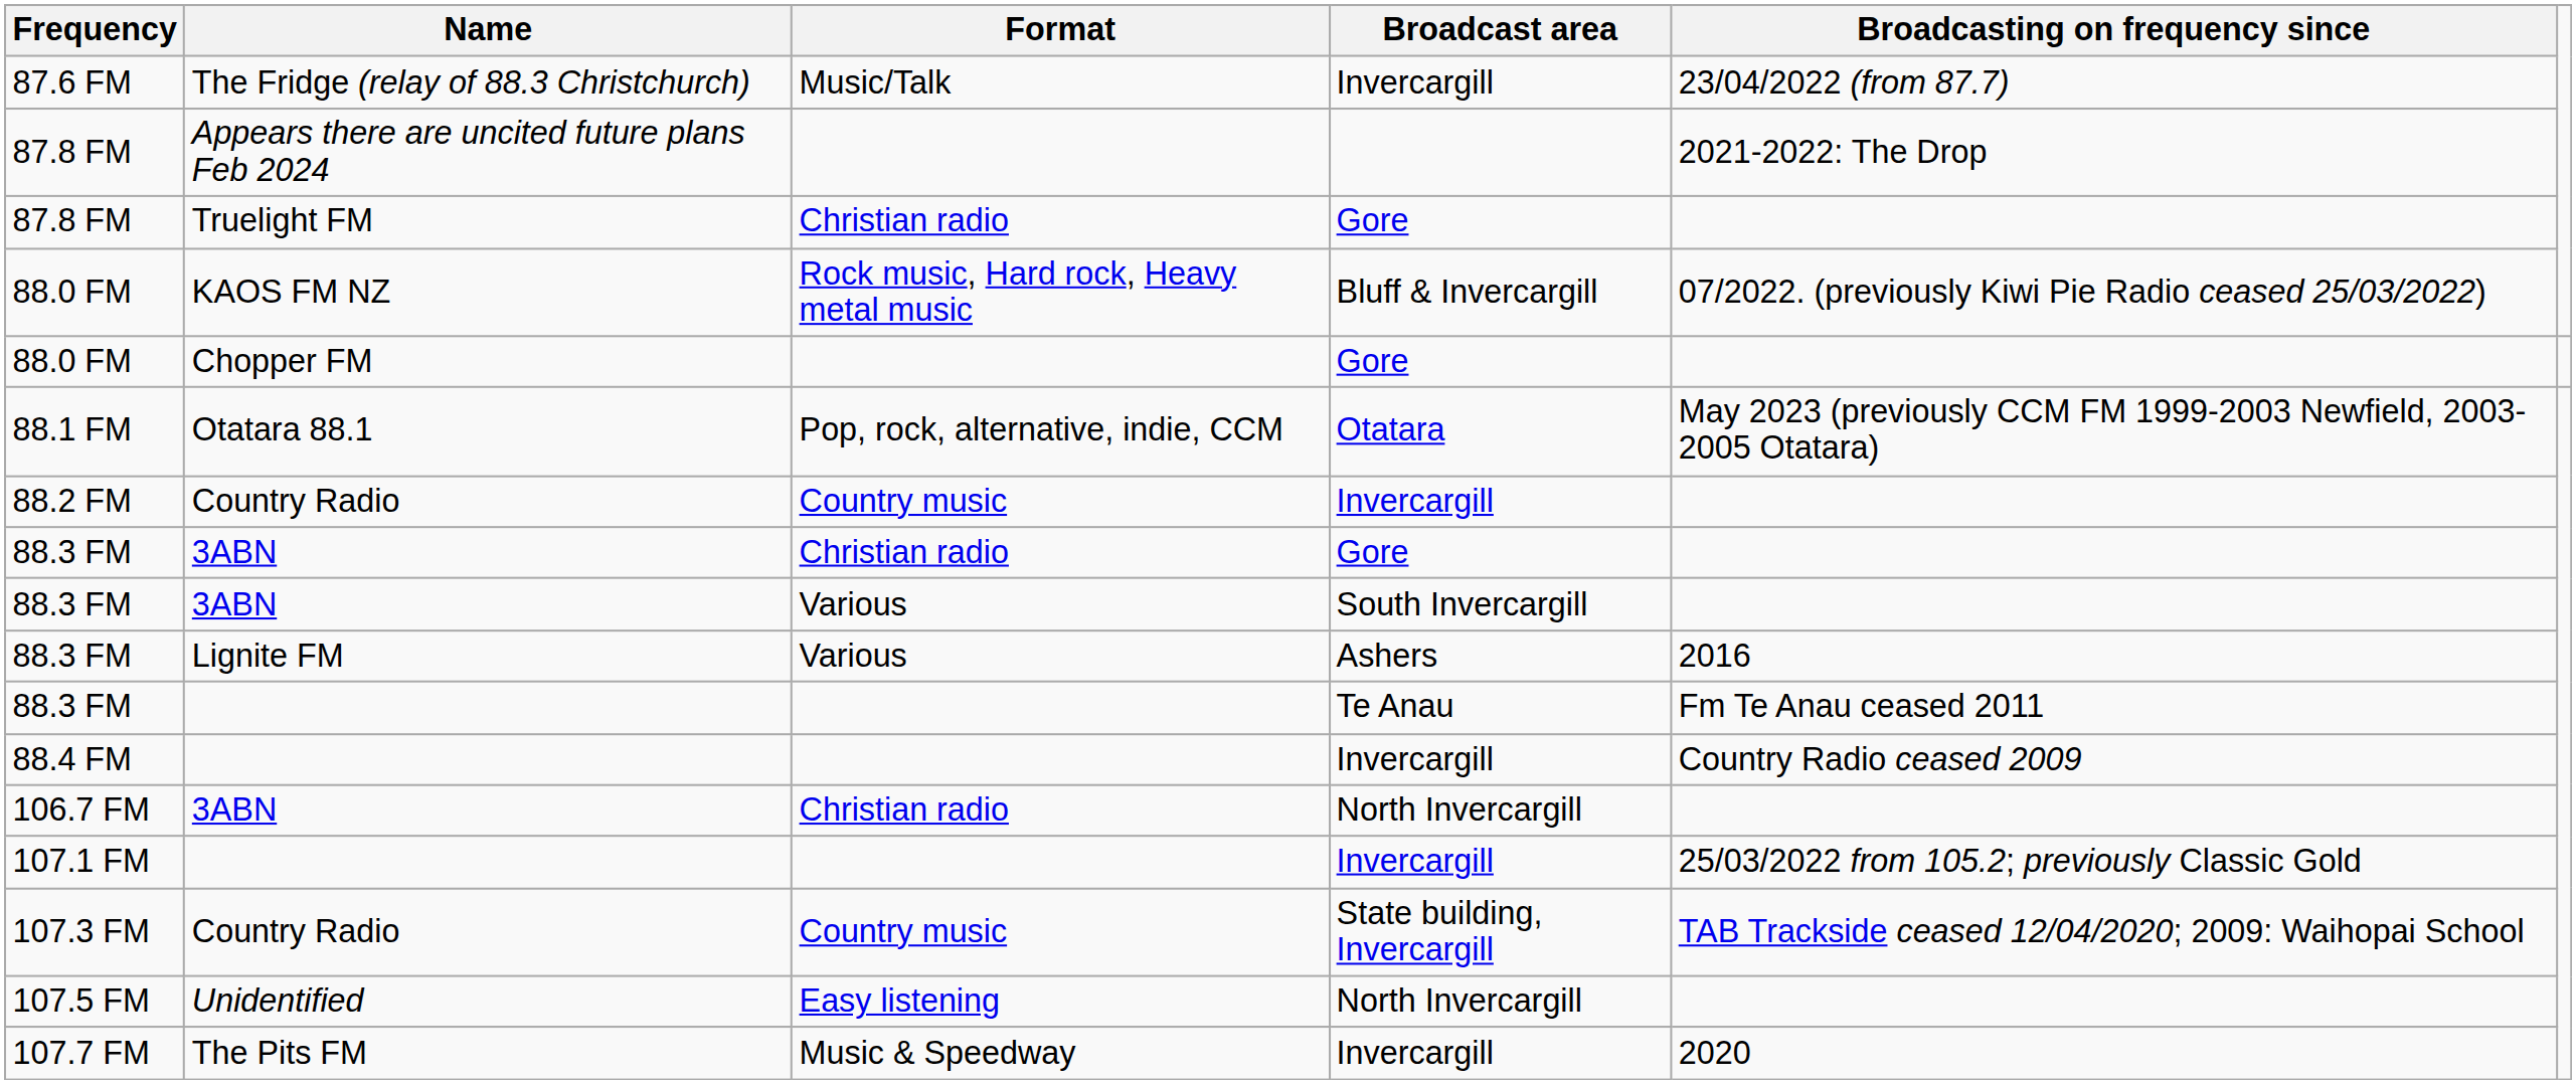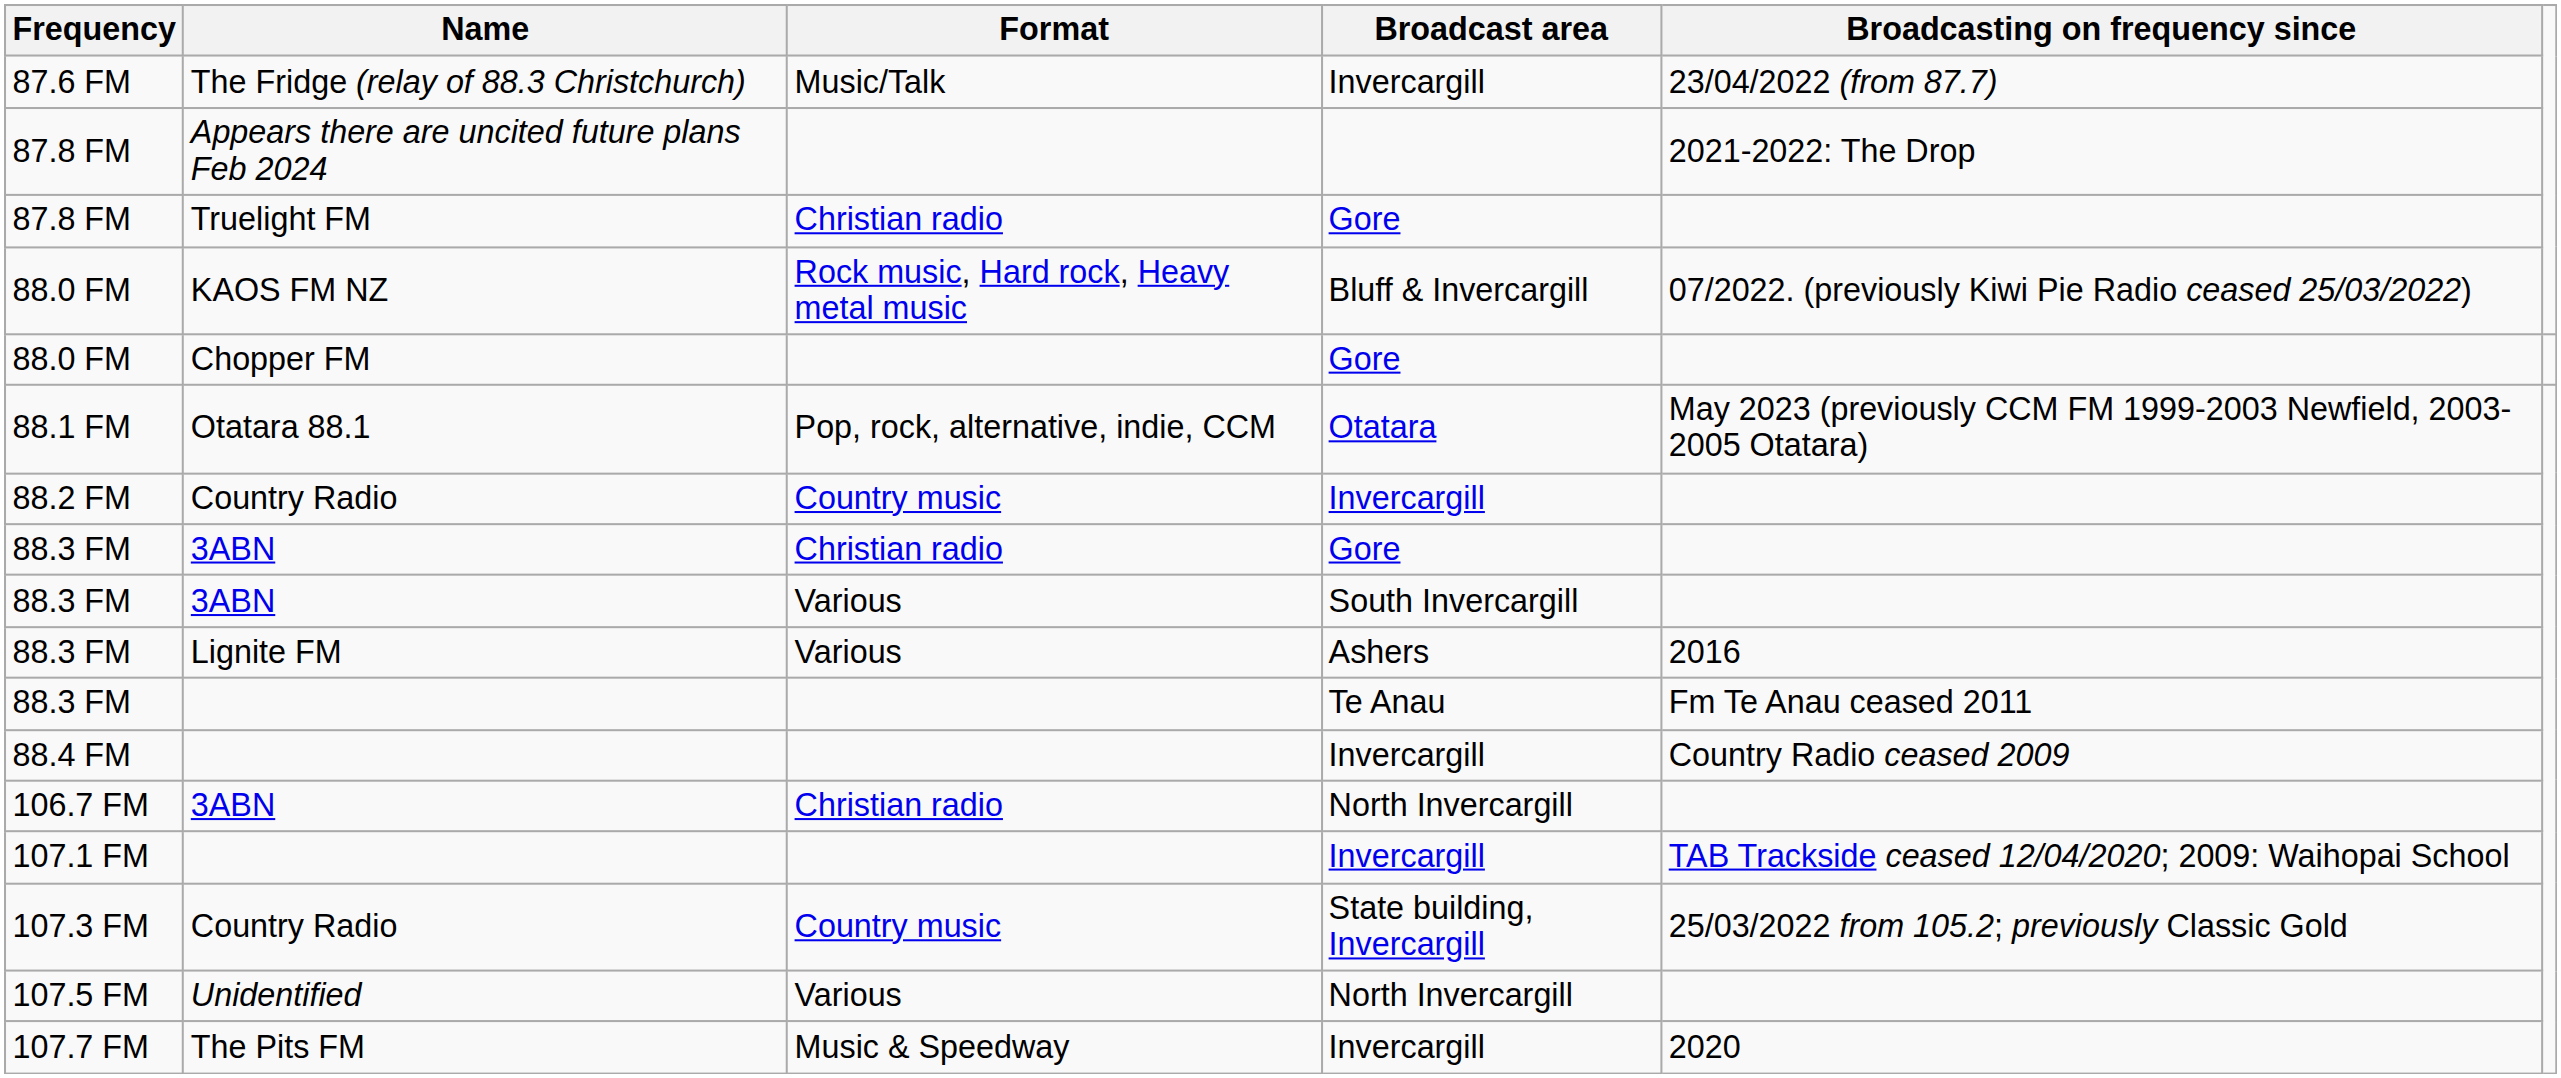107.1 FM | Broadcasting on frequency since: 25/03/2022 from 105.2; previously Classic Gold -> TAB Trackside ceased 12/04/2020; 2009: Waihopai School
107.3 FM | Broadcasting on frequency since: TAB Trackside ceased 12/04/2020; 2009: Waihopai School -> 25/03/2022 from 105.2; previously Classic Gold
107.5 FM | Format: Easy listening -> Various
